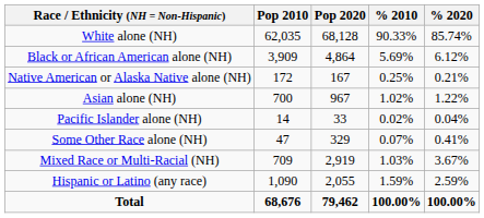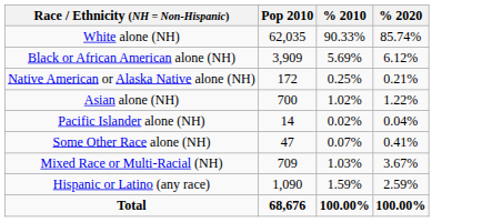- column: Pop 2020 | 68,128 | 4,864 | 167 | 967 | 33 | 329 | 2,919 | 2,055 | 79,462
